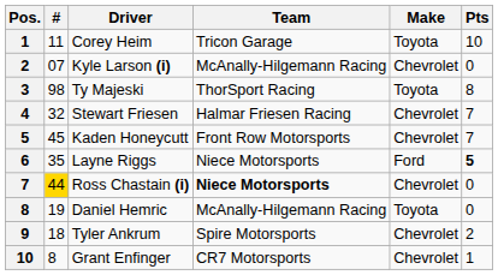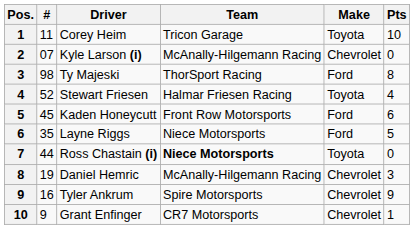Ty Majeski | Make: Toyota -> Ford
Stewart Friesen | #: 32 -> 52
Stewart Friesen | Make: Chevrolet -> Toyota
Stewart Friesen | Pts: 7 -> 4
Kaden Honeycutt | Make: Chevrolet -> Ford
Kaden Honeycutt | Pts: 7 -> 6
Layne Riggs | Pts: bold -> normal
Ross Chastain (i) | #: gold background -> no background
Ross Chastain (i) | Make: Chevrolet -> Toyota
Daniel Hemric | Make: Toyota -> Chevrolet
Daniel Hemric | Pts: 0 -> 3
Tyler Ankrum | #: 18 -> 16
Tyler Ankrum | Pts: 2 -> 9
Grant Enfinger | #: 8 -> 9
